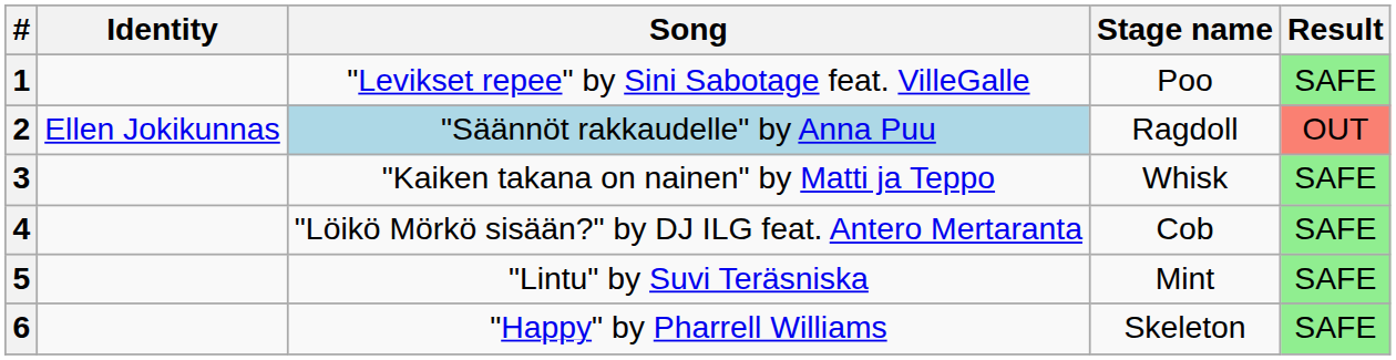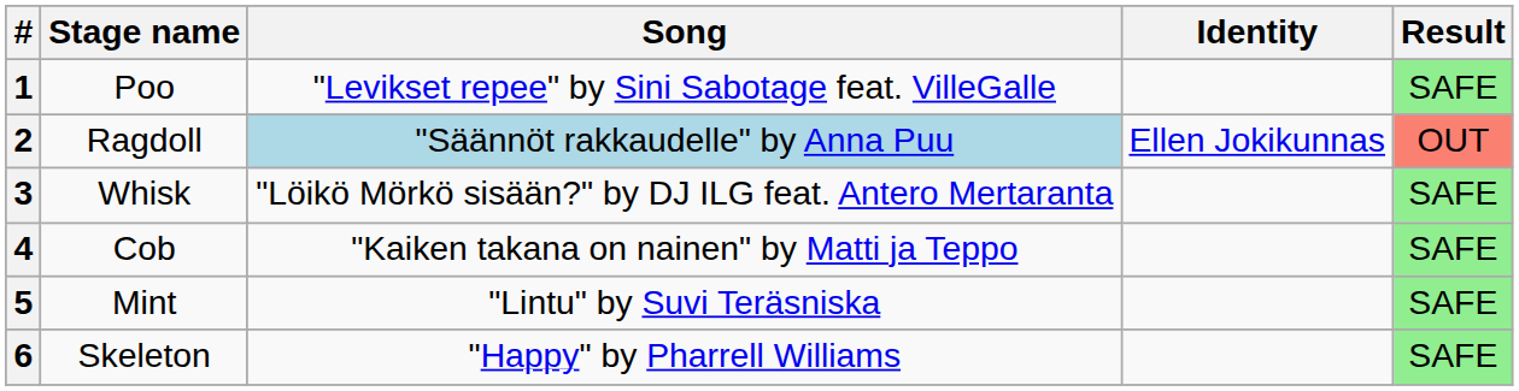columns swapped: Stage name <-> Identity
3 | Song: "Kaiken takana on nainen" by Matti ja Teppo -> "Löikö Mörkö sisään?" by DJ ILG feat. Antero Mertaranta
4 | Song: "Löikö Mörkö sisään?" by DJ ILG feat. Antero Mertaranta -> "Kaiken takana on nainen" by Matti ja Teppo
